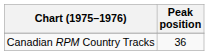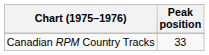Canadian RPM Country Tracks | Peak position: 36 -> 33
